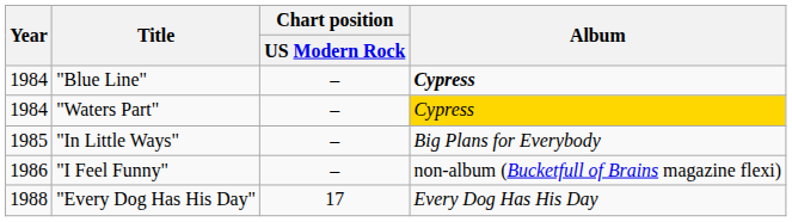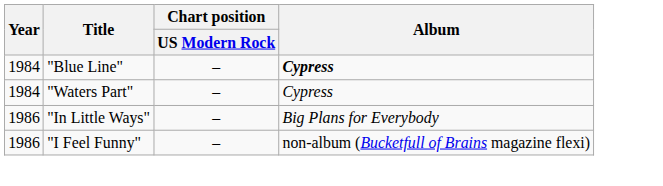"Waters Part" | Album: gold background -> no background
"In Little Ways" | Year: 1985 -> 1986
- row: 1988 | "Every Dog Has His Day" | 17 | Every Dog Has His Day
